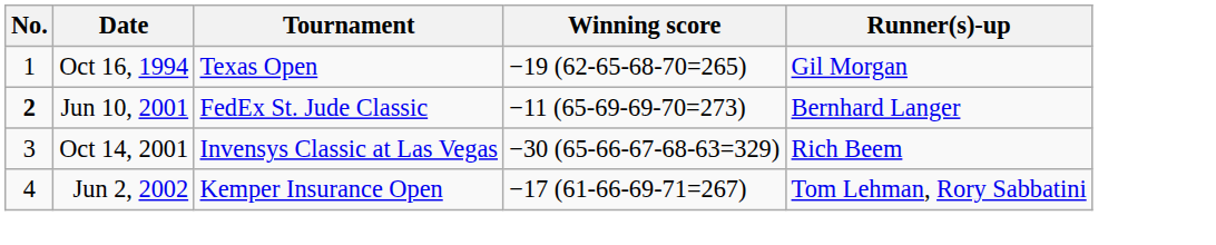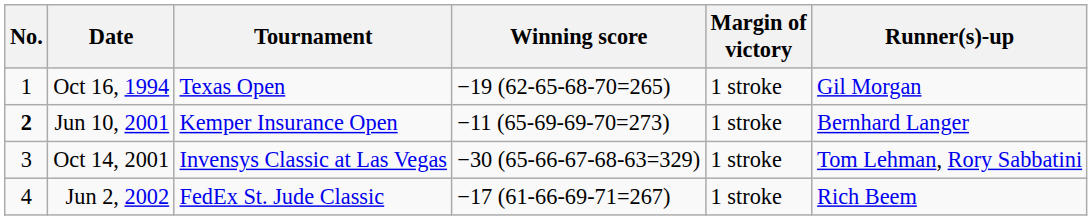+ column: Margin of victory | 1 stroke | 1 stroke | 1 stroke | 1 stroke
Jun 10, 2001 | Tournament: FedEx St. Jude Classic -> Kemper Insurance Open
Oct 14, 2001 | Runner(s)-up: Rich Beem -> Tom Lehman, Rory Sabbatini
Jun 2, 2002 | Tournament: Kemper Insurance Open -> FedEx St. Jude Classic
Jun 2, 2002 | Runner(s)-up: Tom Lehman, Rory Sabbatini -> Rich Beem
